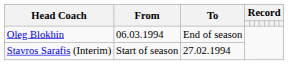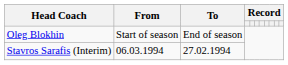Oleg Blokhin | From: 06.03.1994 -> Start of season
Stavros Sarafis (Interim) | From: Start of season -> 06.03.1994
